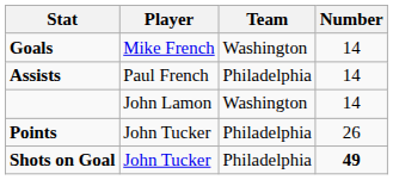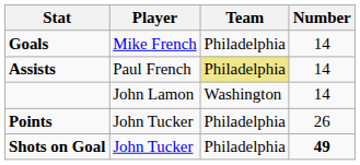Goals | Team: Washington -> Philadelphia
Assists | Team: no background -> khaki background
